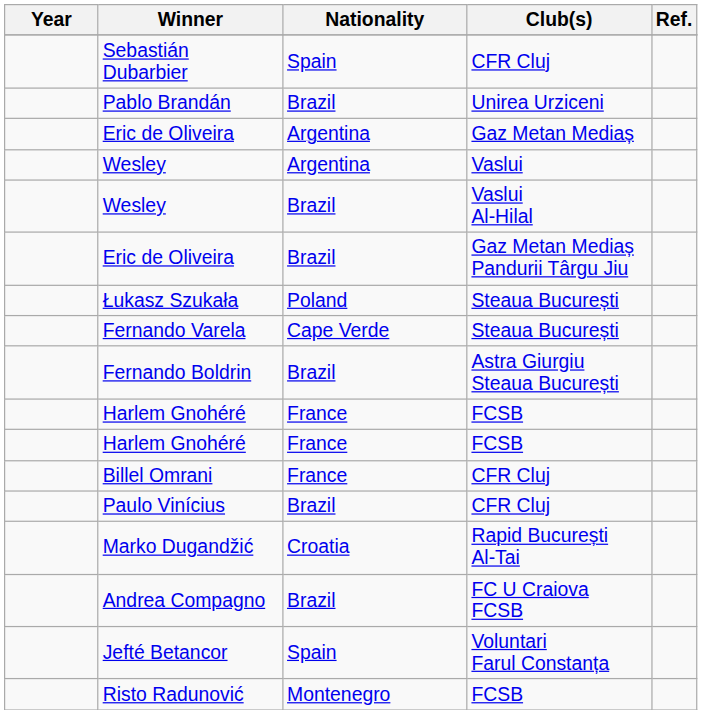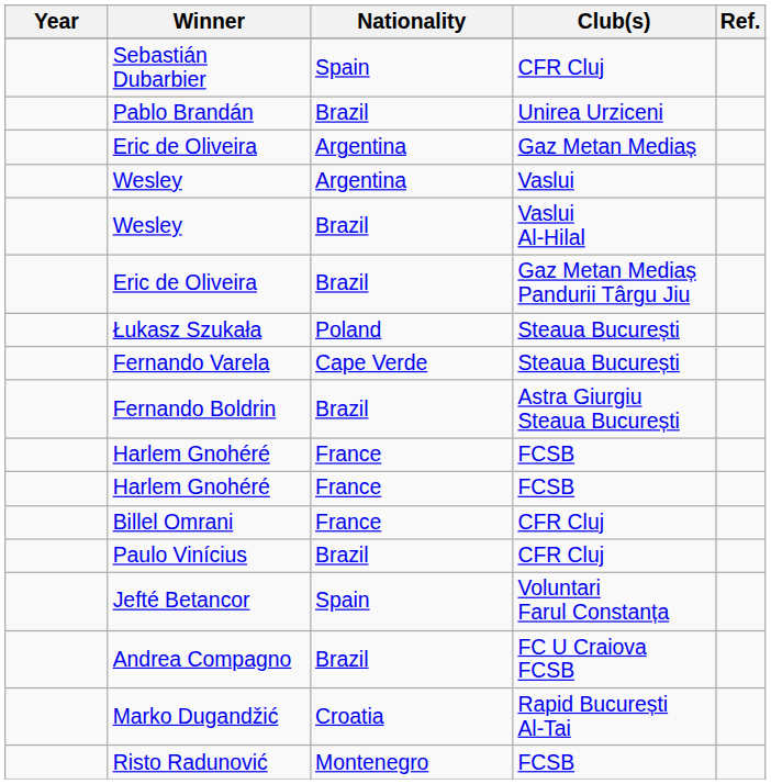rows swapped: Jefté Betancor <-> Marko Dugandžić
